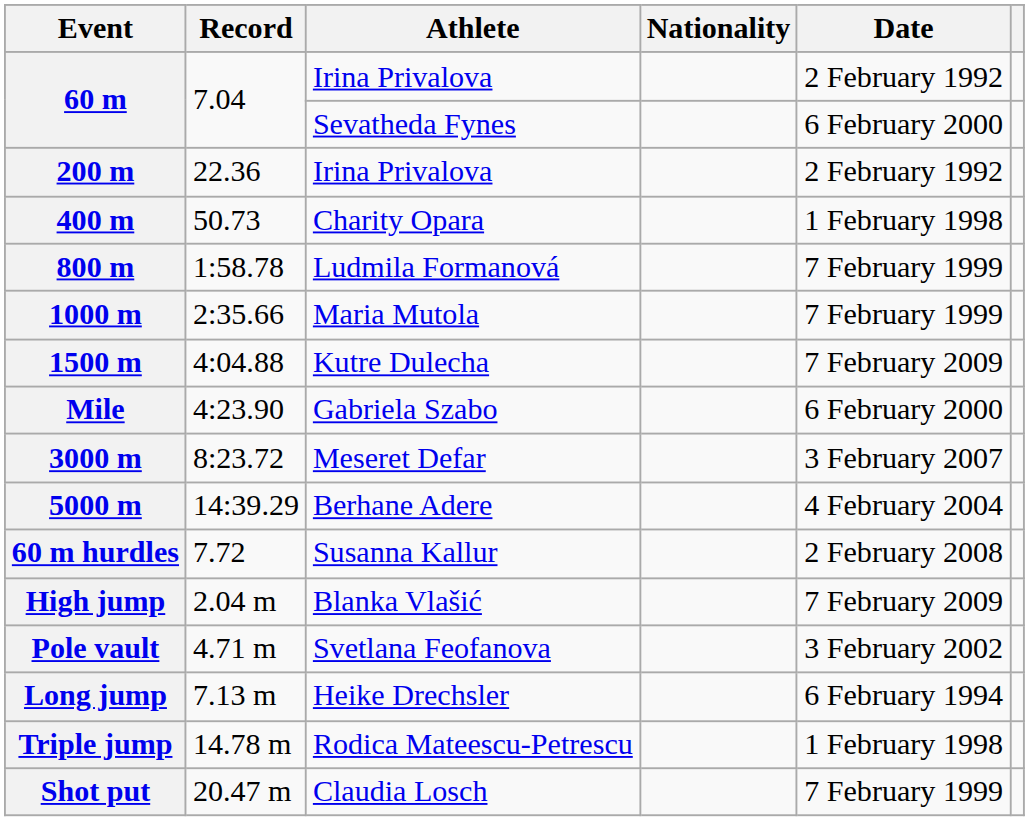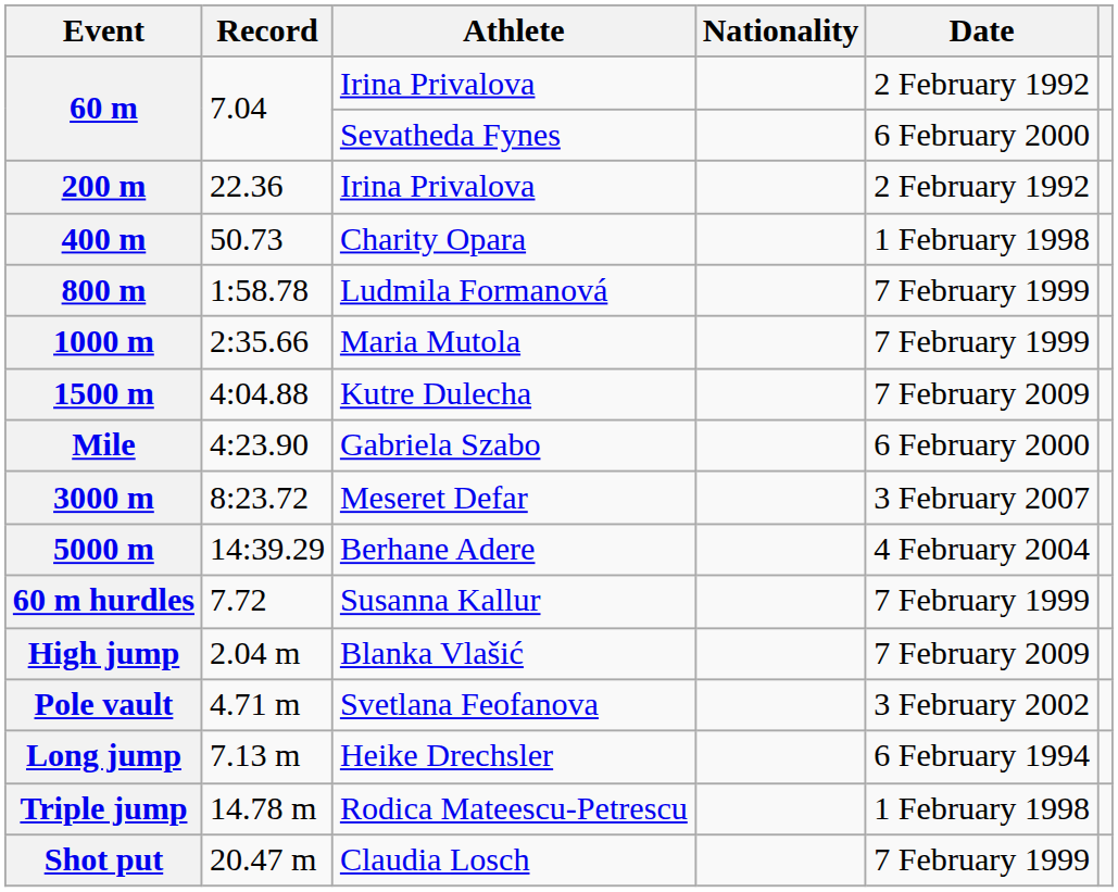60 m hurdles | Date: 2 February 2008 -> 7 February 1999
